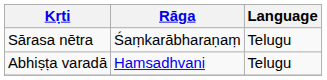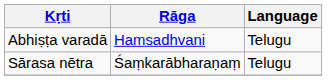rows swapped: Abhiṣṭa varadā <-> Sārasa nētra
